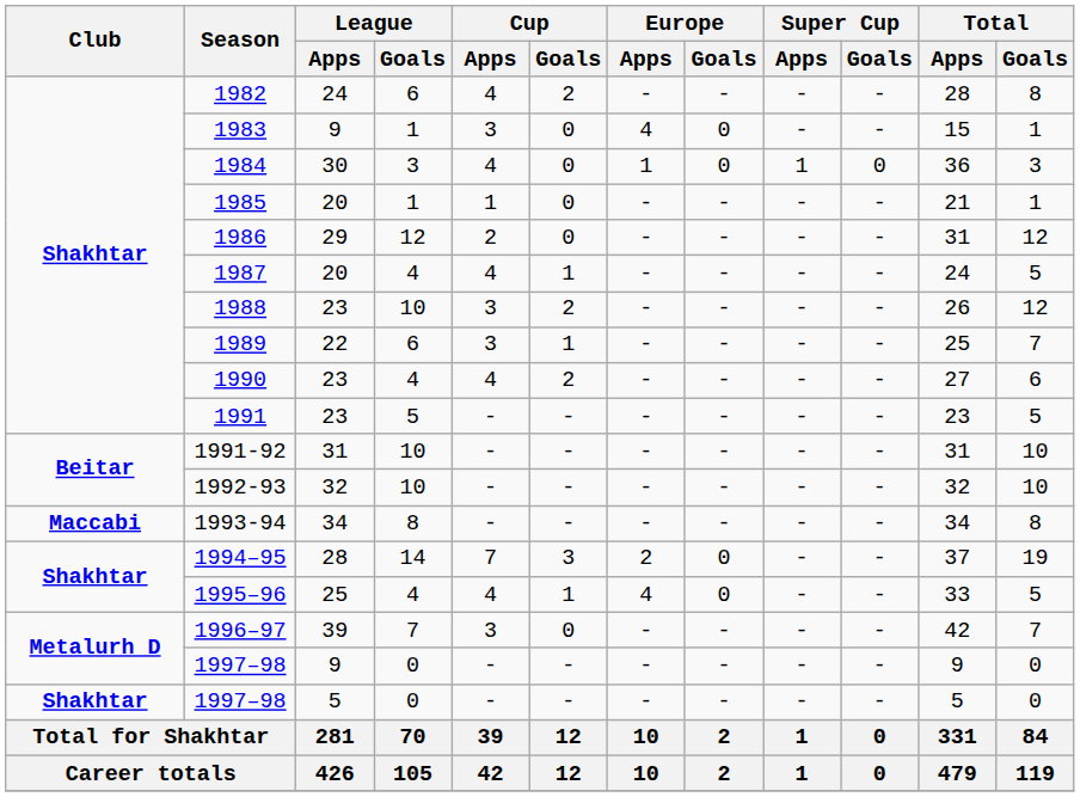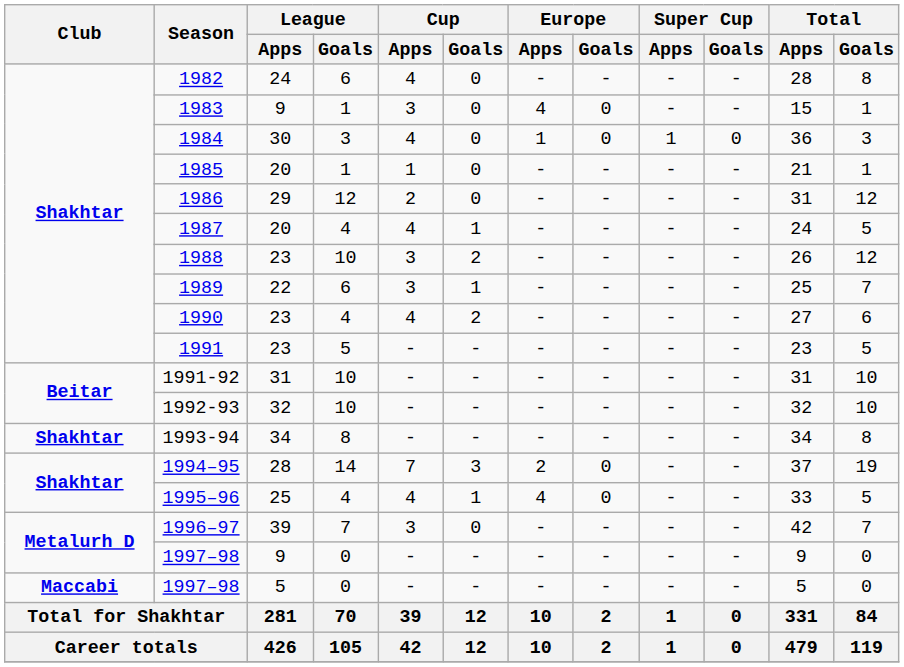1982 | Cup / Goals: 2 -> 0
1993-94 | Club: Maccabi -> Shakhtar
1997–98 / 5 | Club: Shakhtar -> Maccabi
